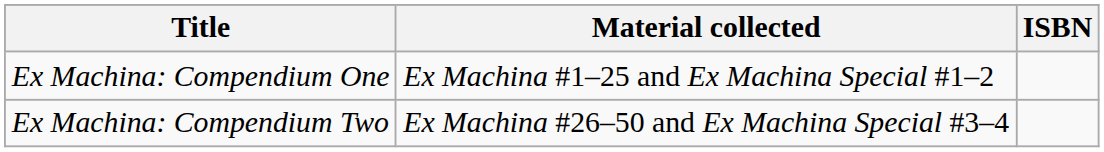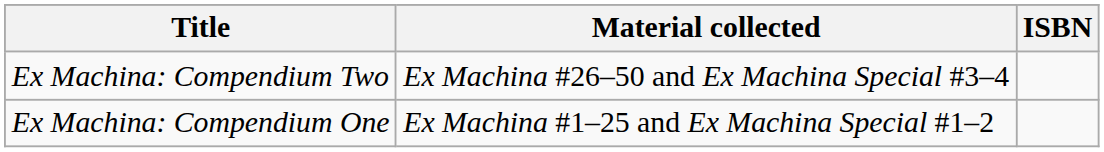rows swapped: Ex Machina: Compendium One <-> Ex Machina: Compendium Two
